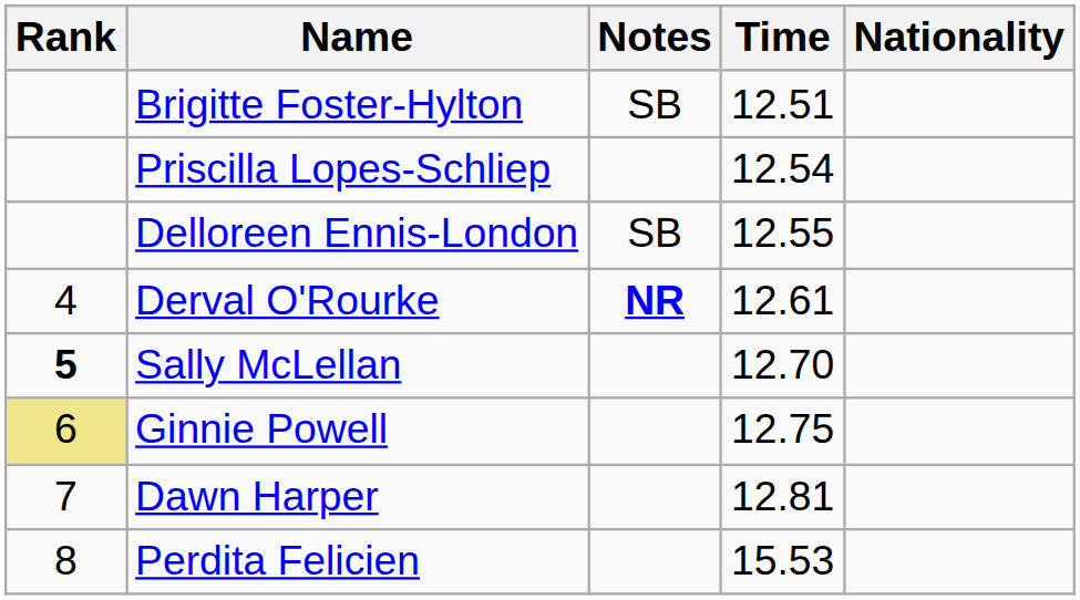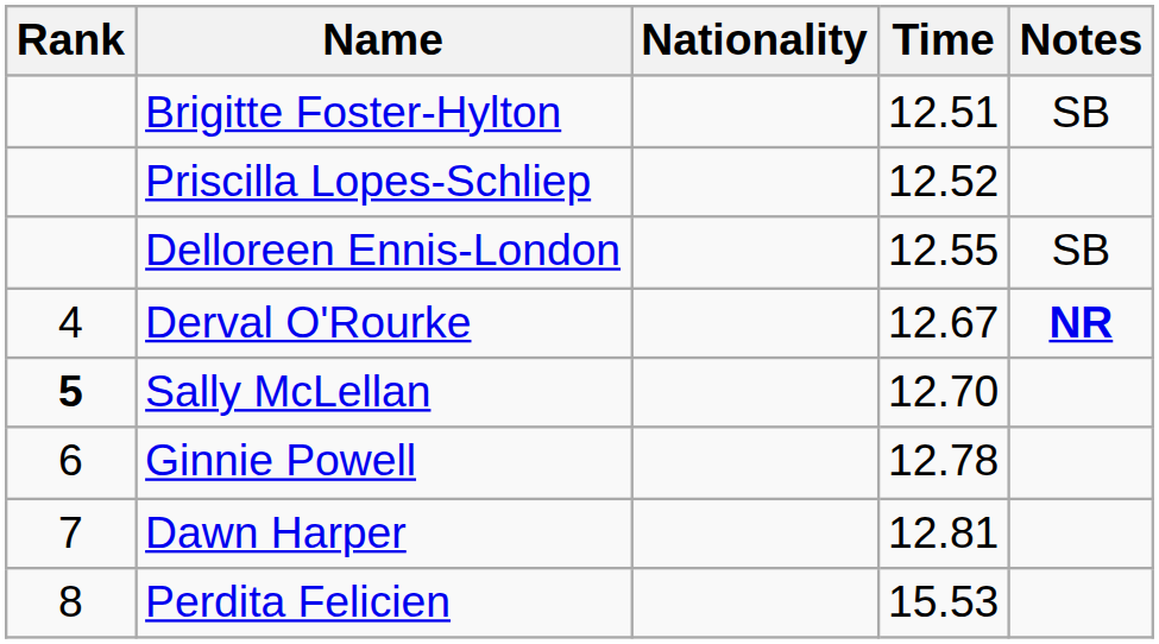columns swapped: Nationality <-> Notes
Priscilla Lopes-Schliep | Time: 12.54 -> 12.52
Derval O'Rourke | Time: 12.61 -> 12.67
Ginnie Powell | Rank: khaki background -> no background
Ginnie Powell | Time: 12.75 -> 12.78
